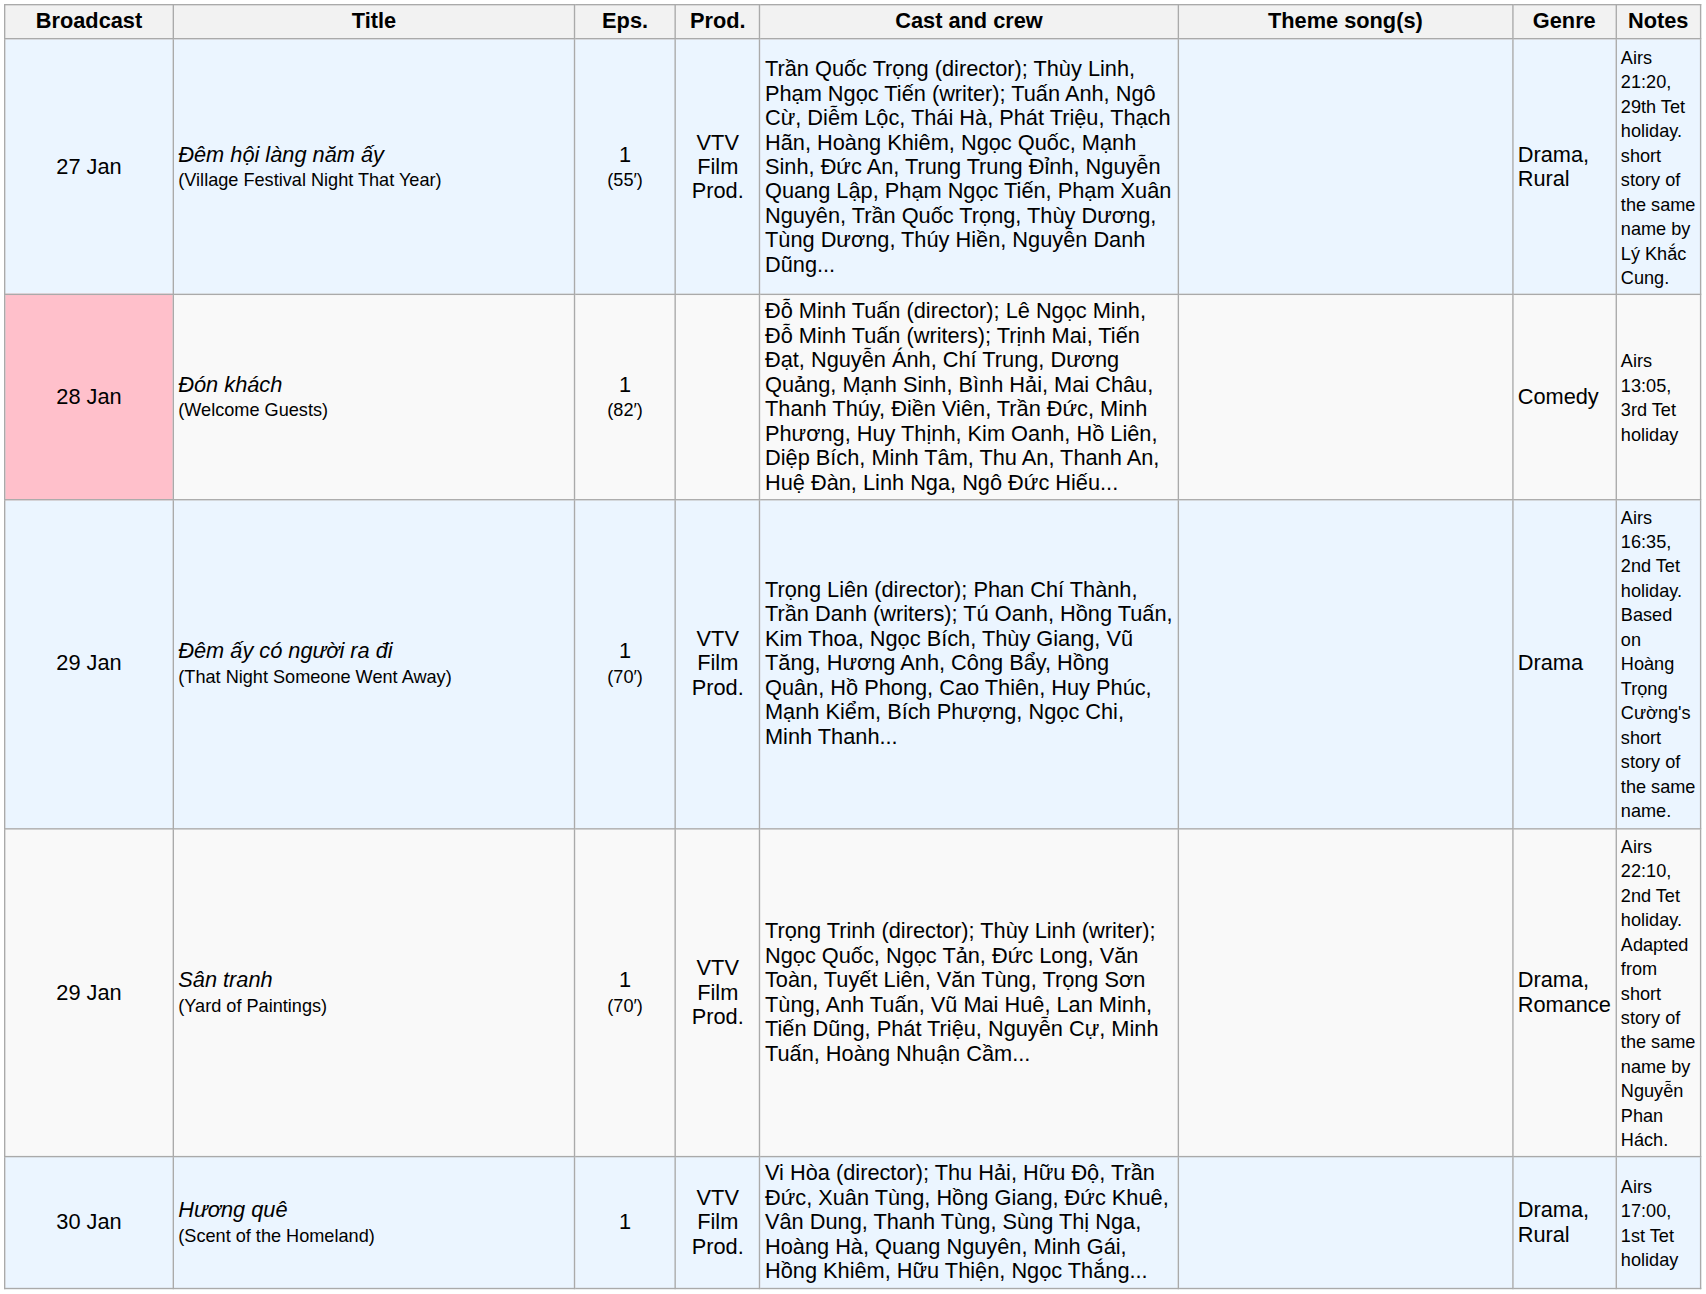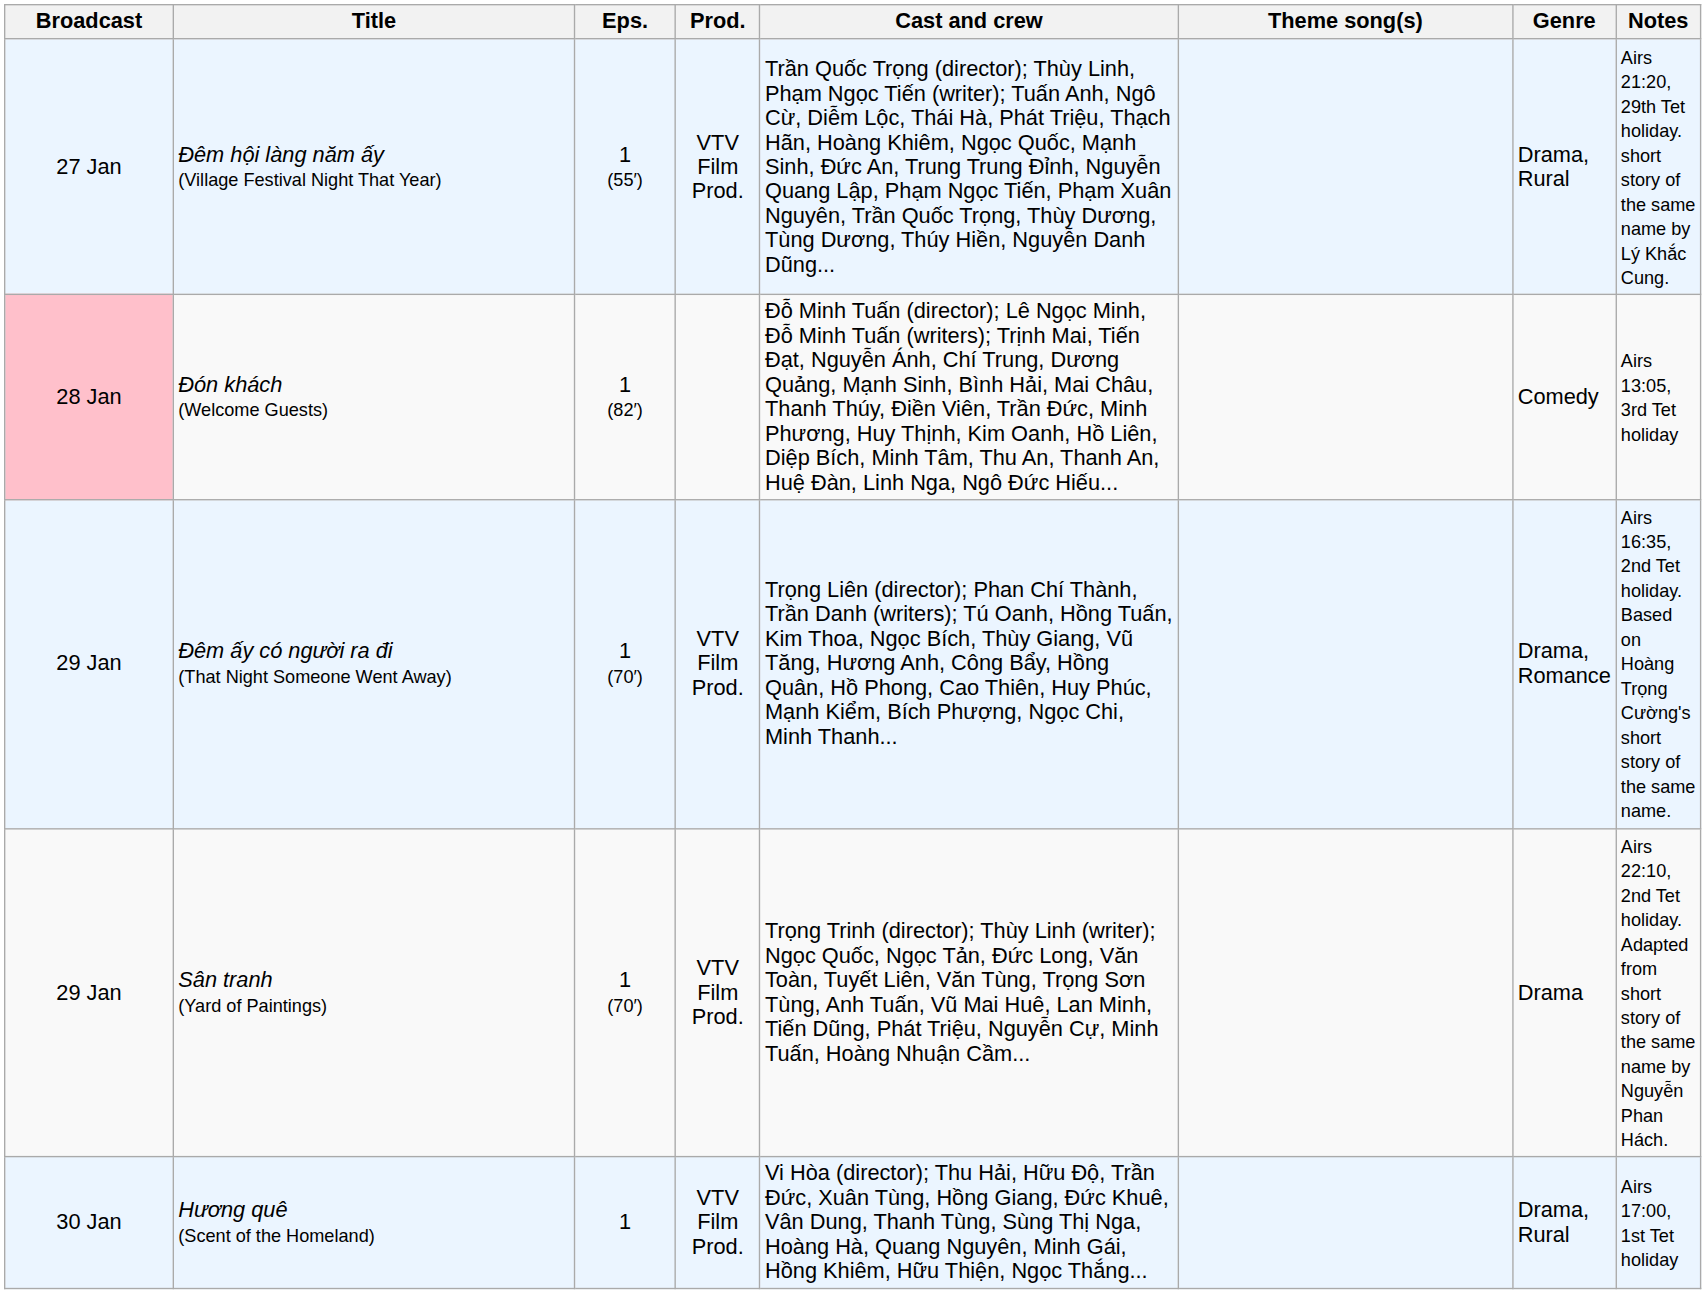Đêm ấy có người ra đi (That Night Someone Went Away) | Genre: Drama -> Drama, Romance
Sân tranh (Yard of Paintings) | Genre: Drama, Romance -> Drama
